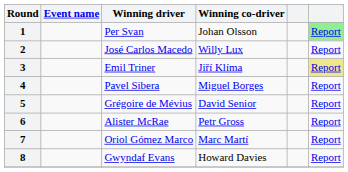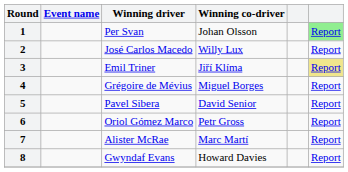4 | Winning driver: Pavel Sibera -> Grégoire de Mévius
5 | Winning driver: Grégoire de Mévius -> Pavel Sibera
6 | Winning driver: Alister McRae -> Oriol Gómez Marco
7 | Winning driver: Oriol Gómez Marco -> Alister McRae
